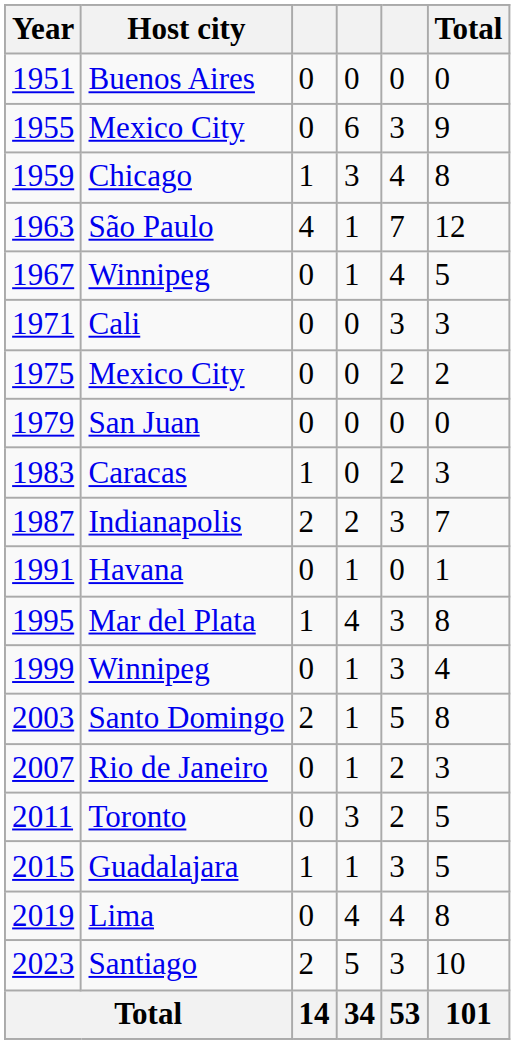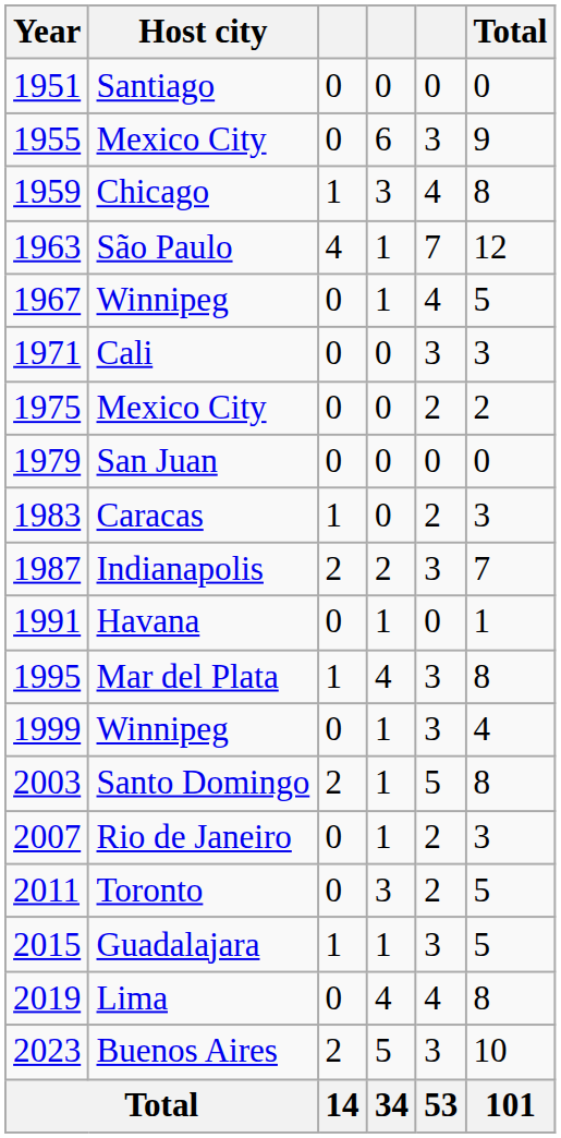1951 | Host city: Buenos Aires -> Santiago
2023 | Host city: Santiago -> Buenos Aires
